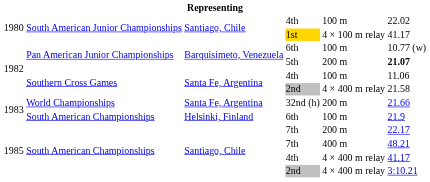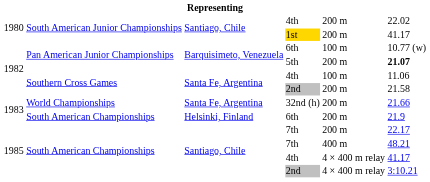South American Junior Championships / 4th | column 5: 100 m -> 200 m
1st | column 5: 4 × 100 m relay -> 200 m
Southern Cross Games / 2nd | column 5: 4 × 400 m relay -> 200 m
South American Championships / 6th | column 5: 100 m -> 200 m
